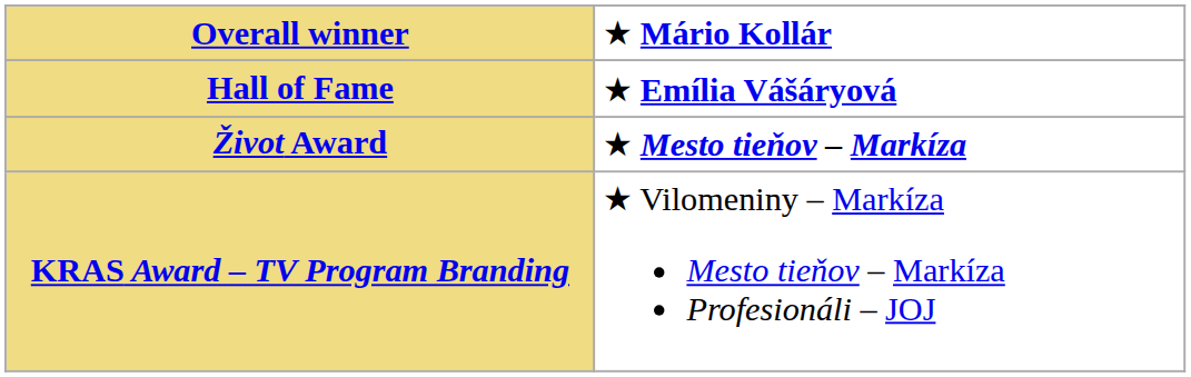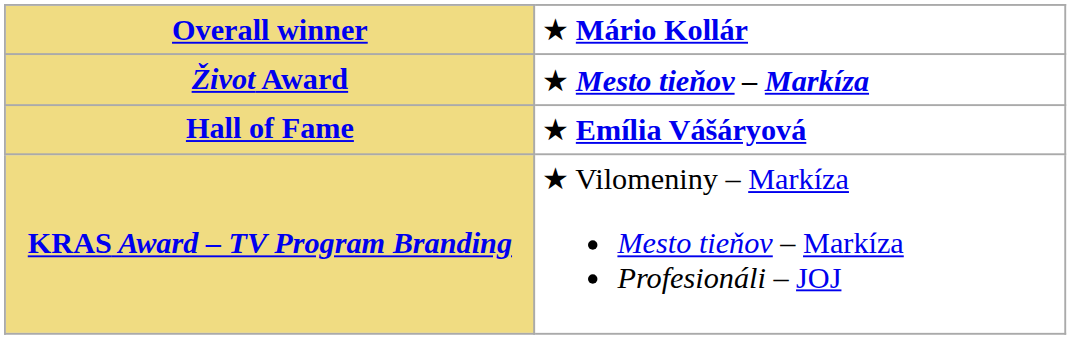rows swapped: Hall of Fame <-> Život Award
